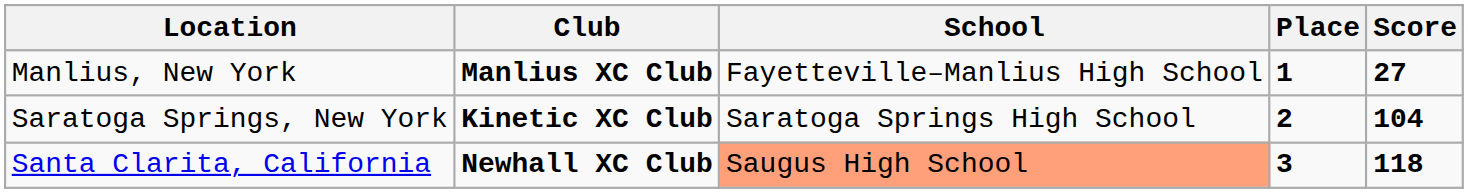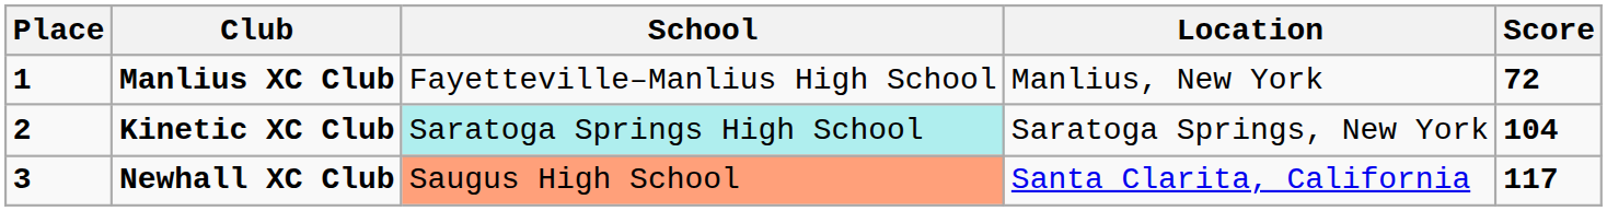columns swapped: Place <-> Location
Manlius XC Club | Score: 27 -> 72
Kinetic XC Club | School: no background -> paleturquoise background
Newhall XC Club | Score: 118 -> 117
